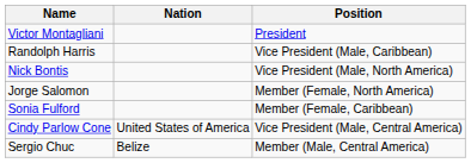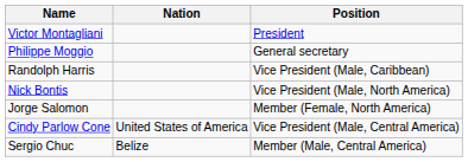+ row: Philippe Moggio | General secretary
- row: Sonia Fulford | Member (Female, Caribbean)
